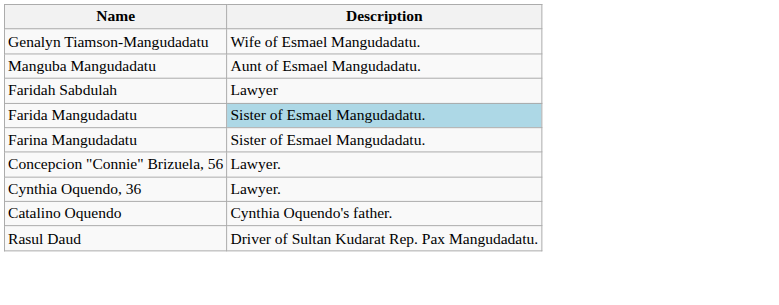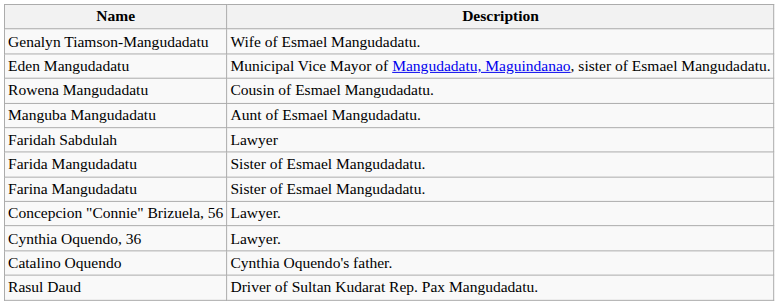+ row: Eden Mangudadatu | Municipal Vice Mayor of Mangudadatu, Maguindanao, sister of Esmael Mangudadatu.
+ row: Rowena Mangudadatu | Cousin of Esmael Mangudadatu.
Farida Mangudadatu | Description: lightblue background -> no background
